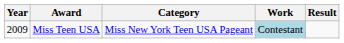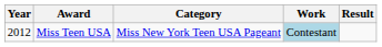Miss Teen USA | Year: 2009 -> 2012
